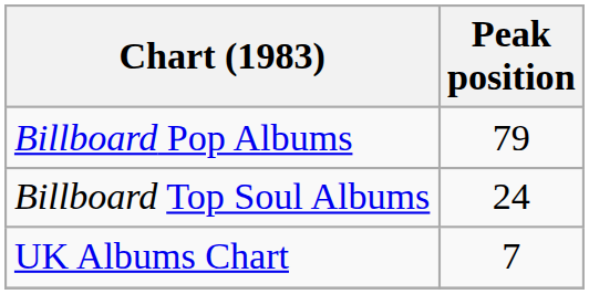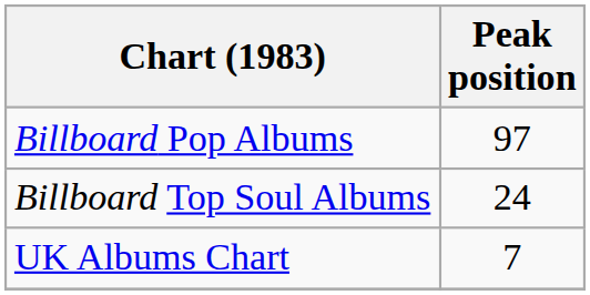Billboard Pop Albums | Peak position: 79 -> 97
